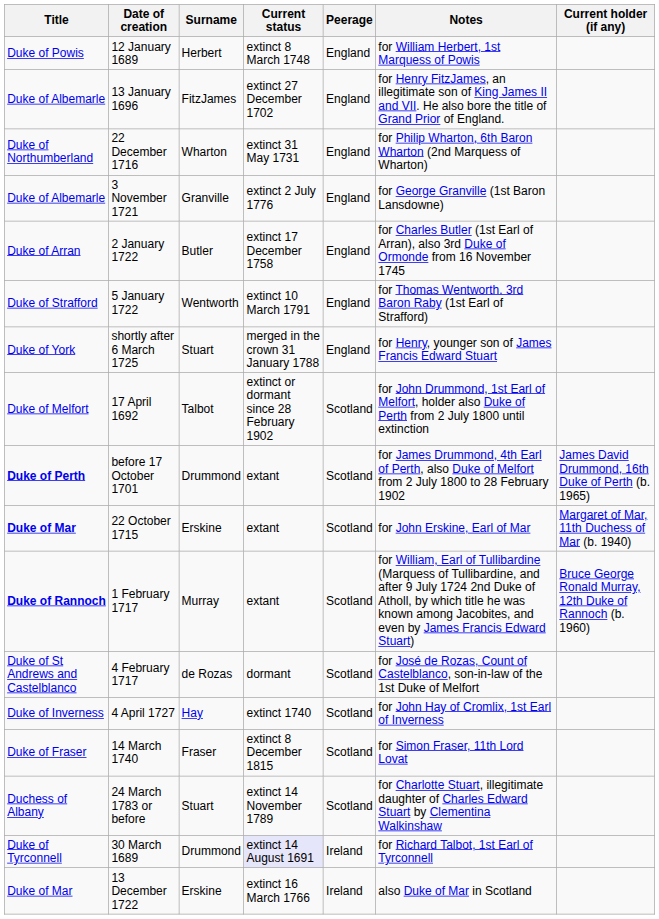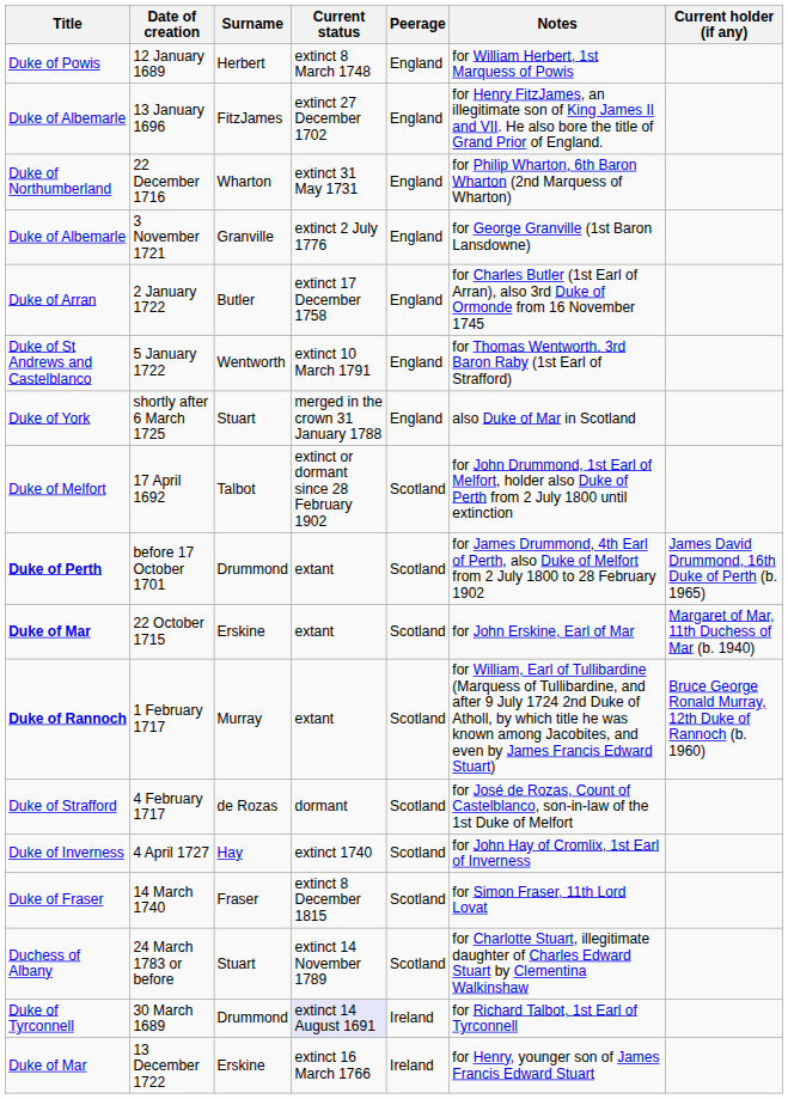5 January 1722 | Title: Duke of Strafford -> Duke of St Andrews and Castelblanco
shortly after 6 March 1725 | Notes: for Henry, younger son of James Francis Edward Stuart -> also Duke of Mar in Scotland
4 February 1717 | Title: Duke of St Andrews and Castelblanco -> Duke of Strafford
13 December 1722 | Notes: also Duke of Mar in Scotland -> for Henry, younger son of James Francis Edward Stuart
